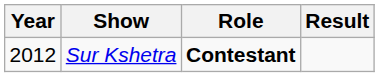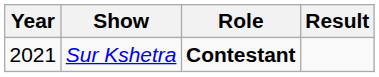Sur Kshetra | Year: 2012 -> 2021
